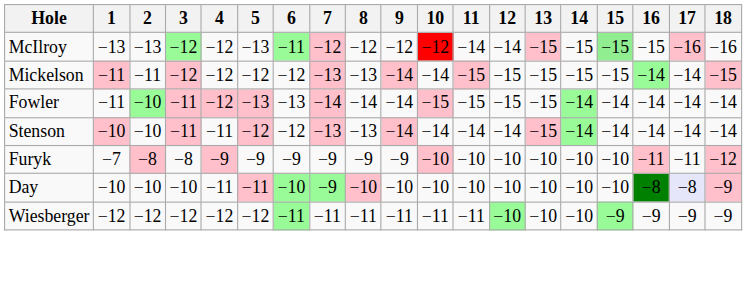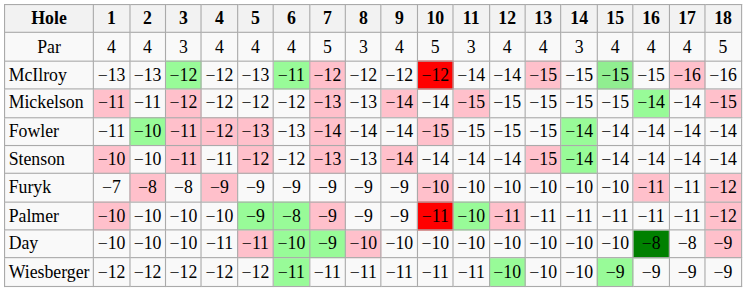+ row: Par | 4 | 4 | 3 | 4 | 4 | 4 | 5 | 3 | 4 | 5 | 3 | 4 | 4 | 3 | 4 | 4 | 4 | 5
+ row: Palmer | −10 | −10 | −10 | −10 | −9 | −8 | −9 | −9 | −9 | −11 | −10 | −11 | −11 | −11 | −11 | −11 | −11 | −12
Day | 17: lavender background -> no background
